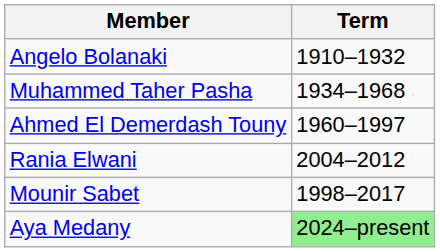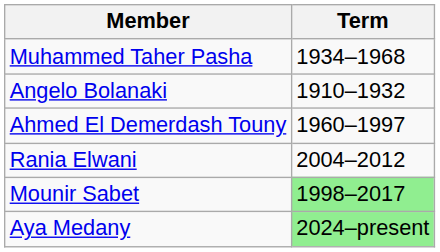rows swapped: Angelo Bolanaki <-> Muhammed Taher Pasha
Mounir Sabet | Term: no background -> lightgreen background
